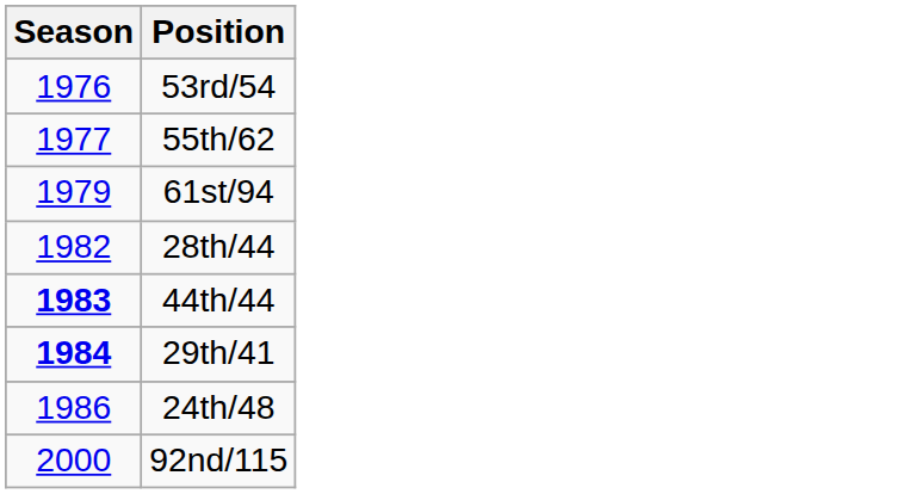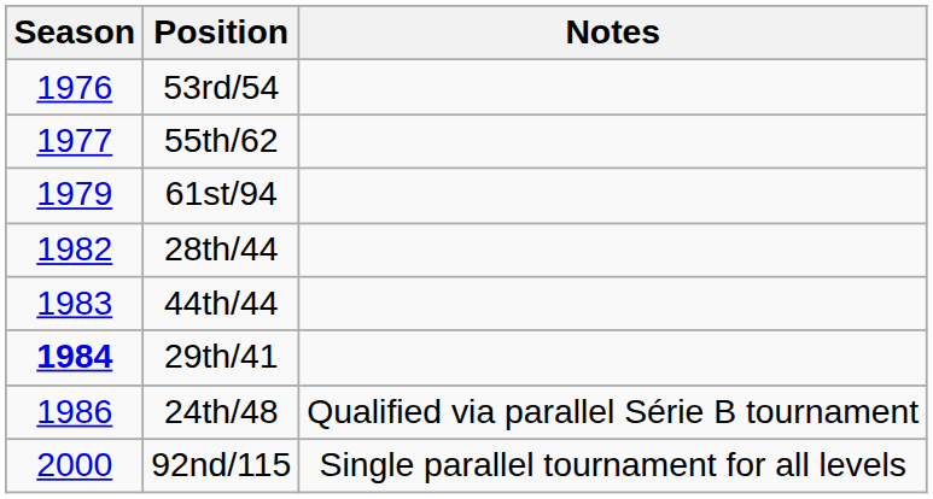+ column: Notes | Qualified via parallel Série B tournament | Single parallel tournament for all levels
44th/44 | Season: bold -> normal
